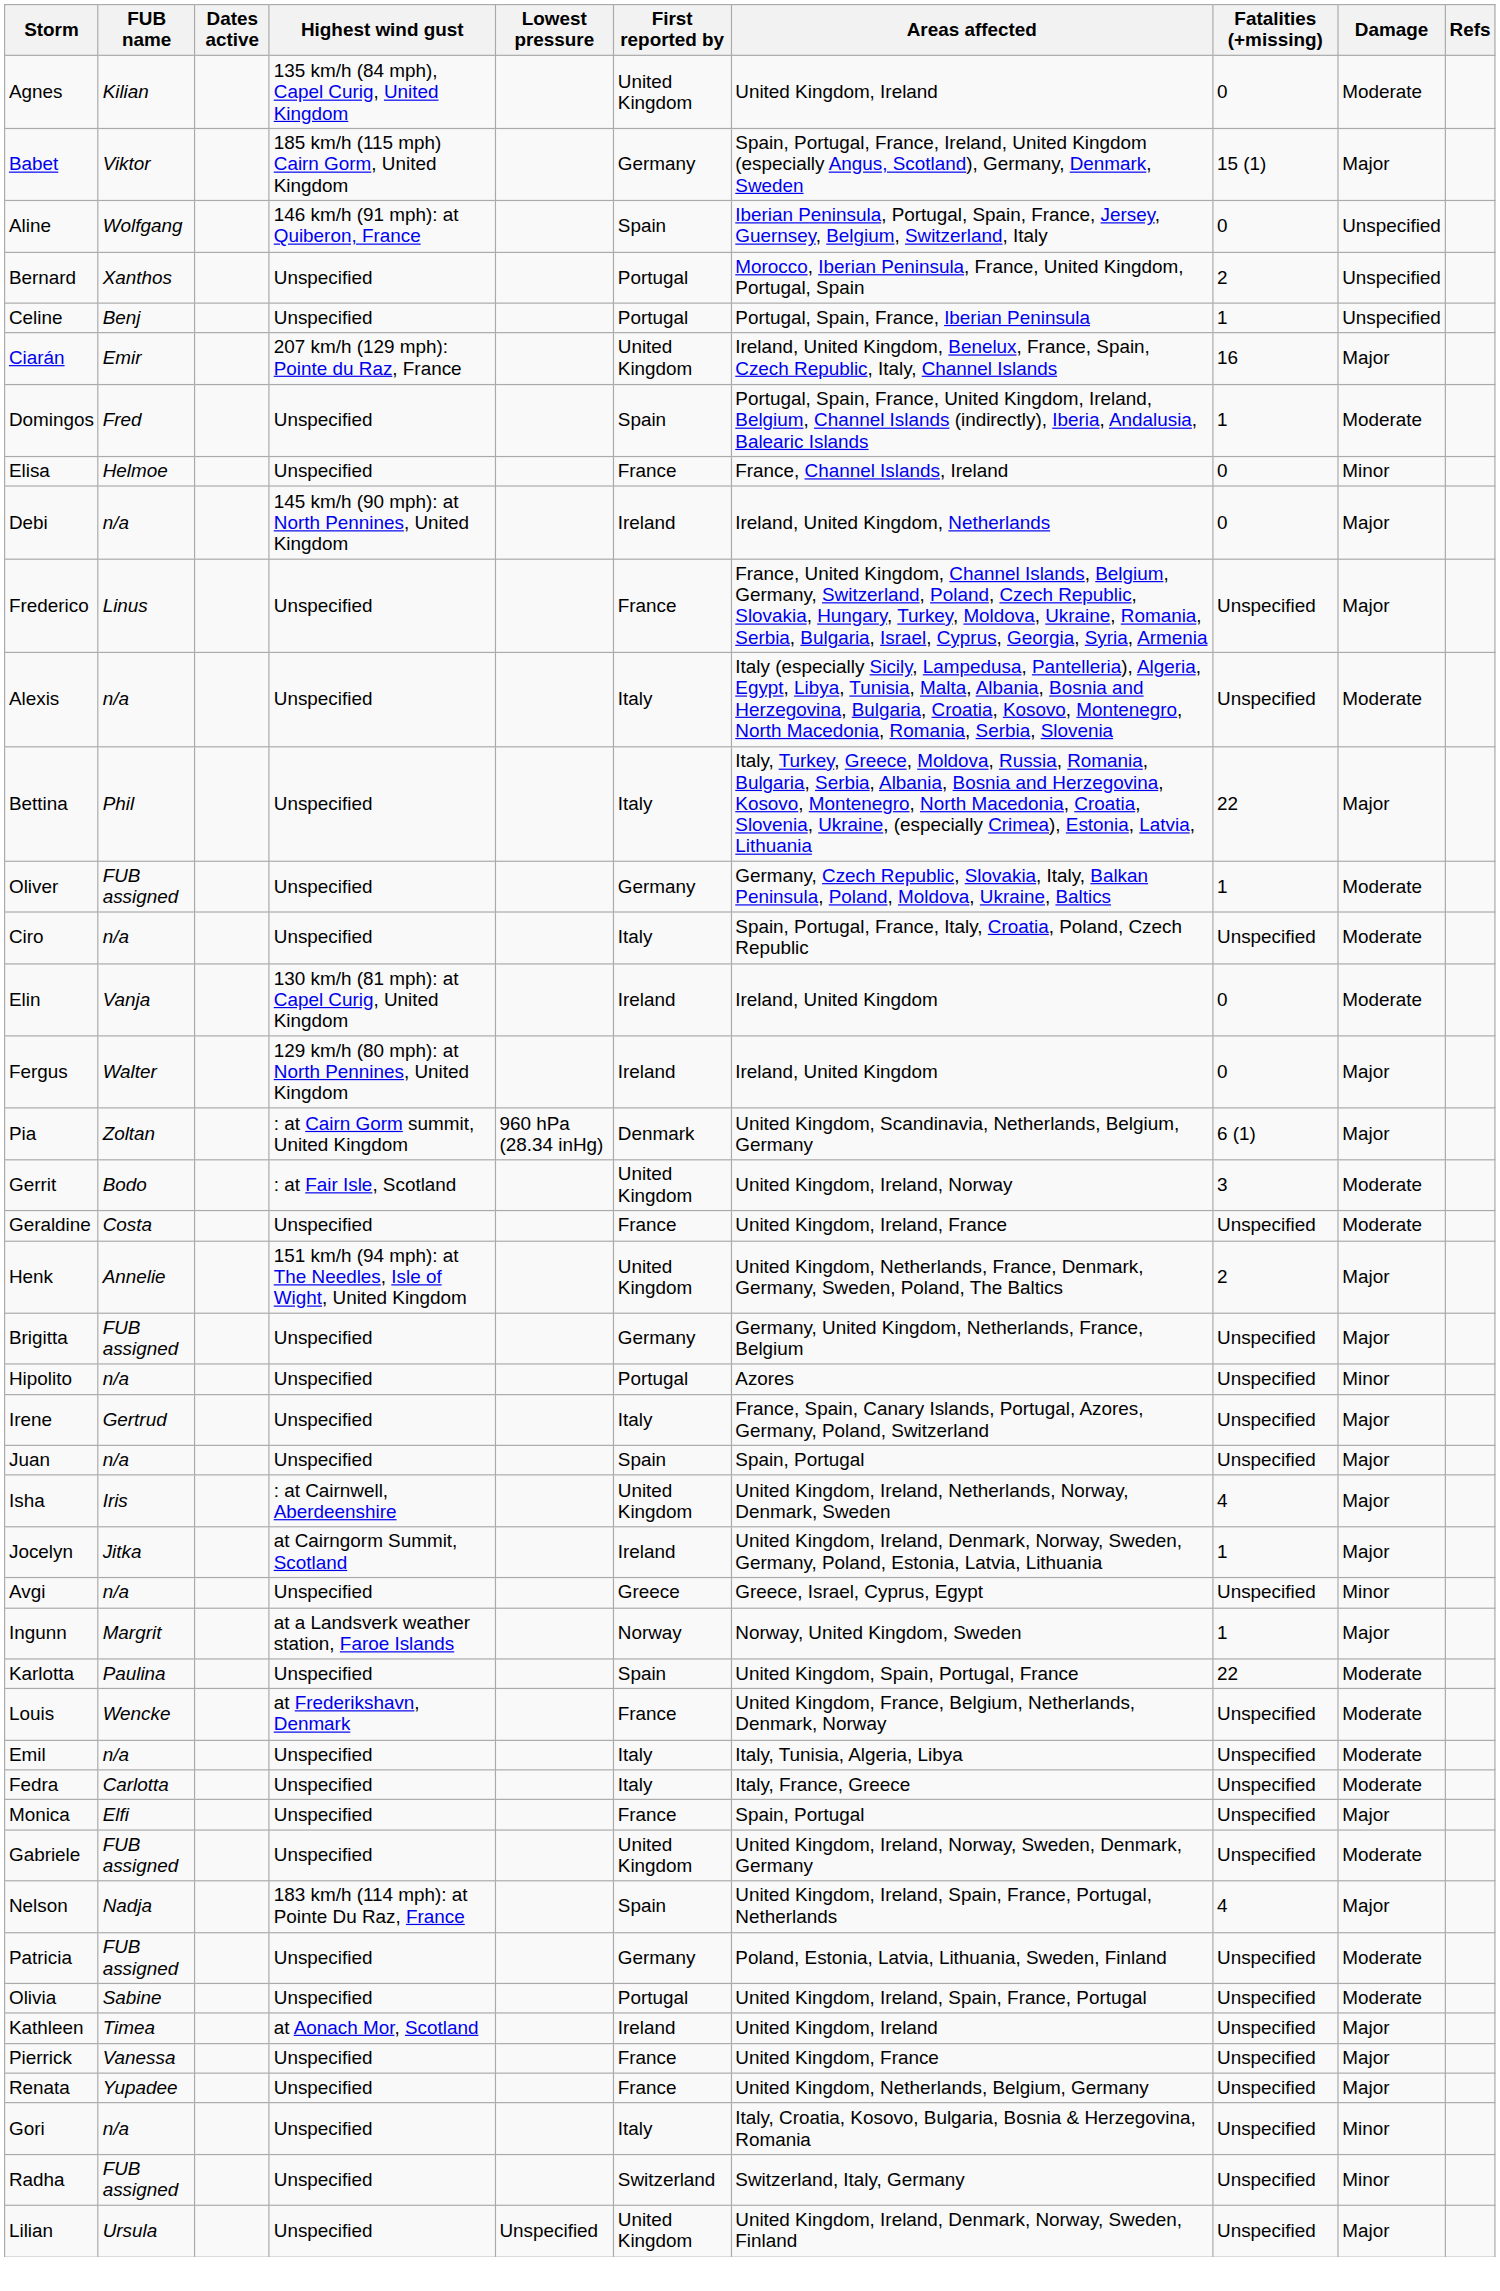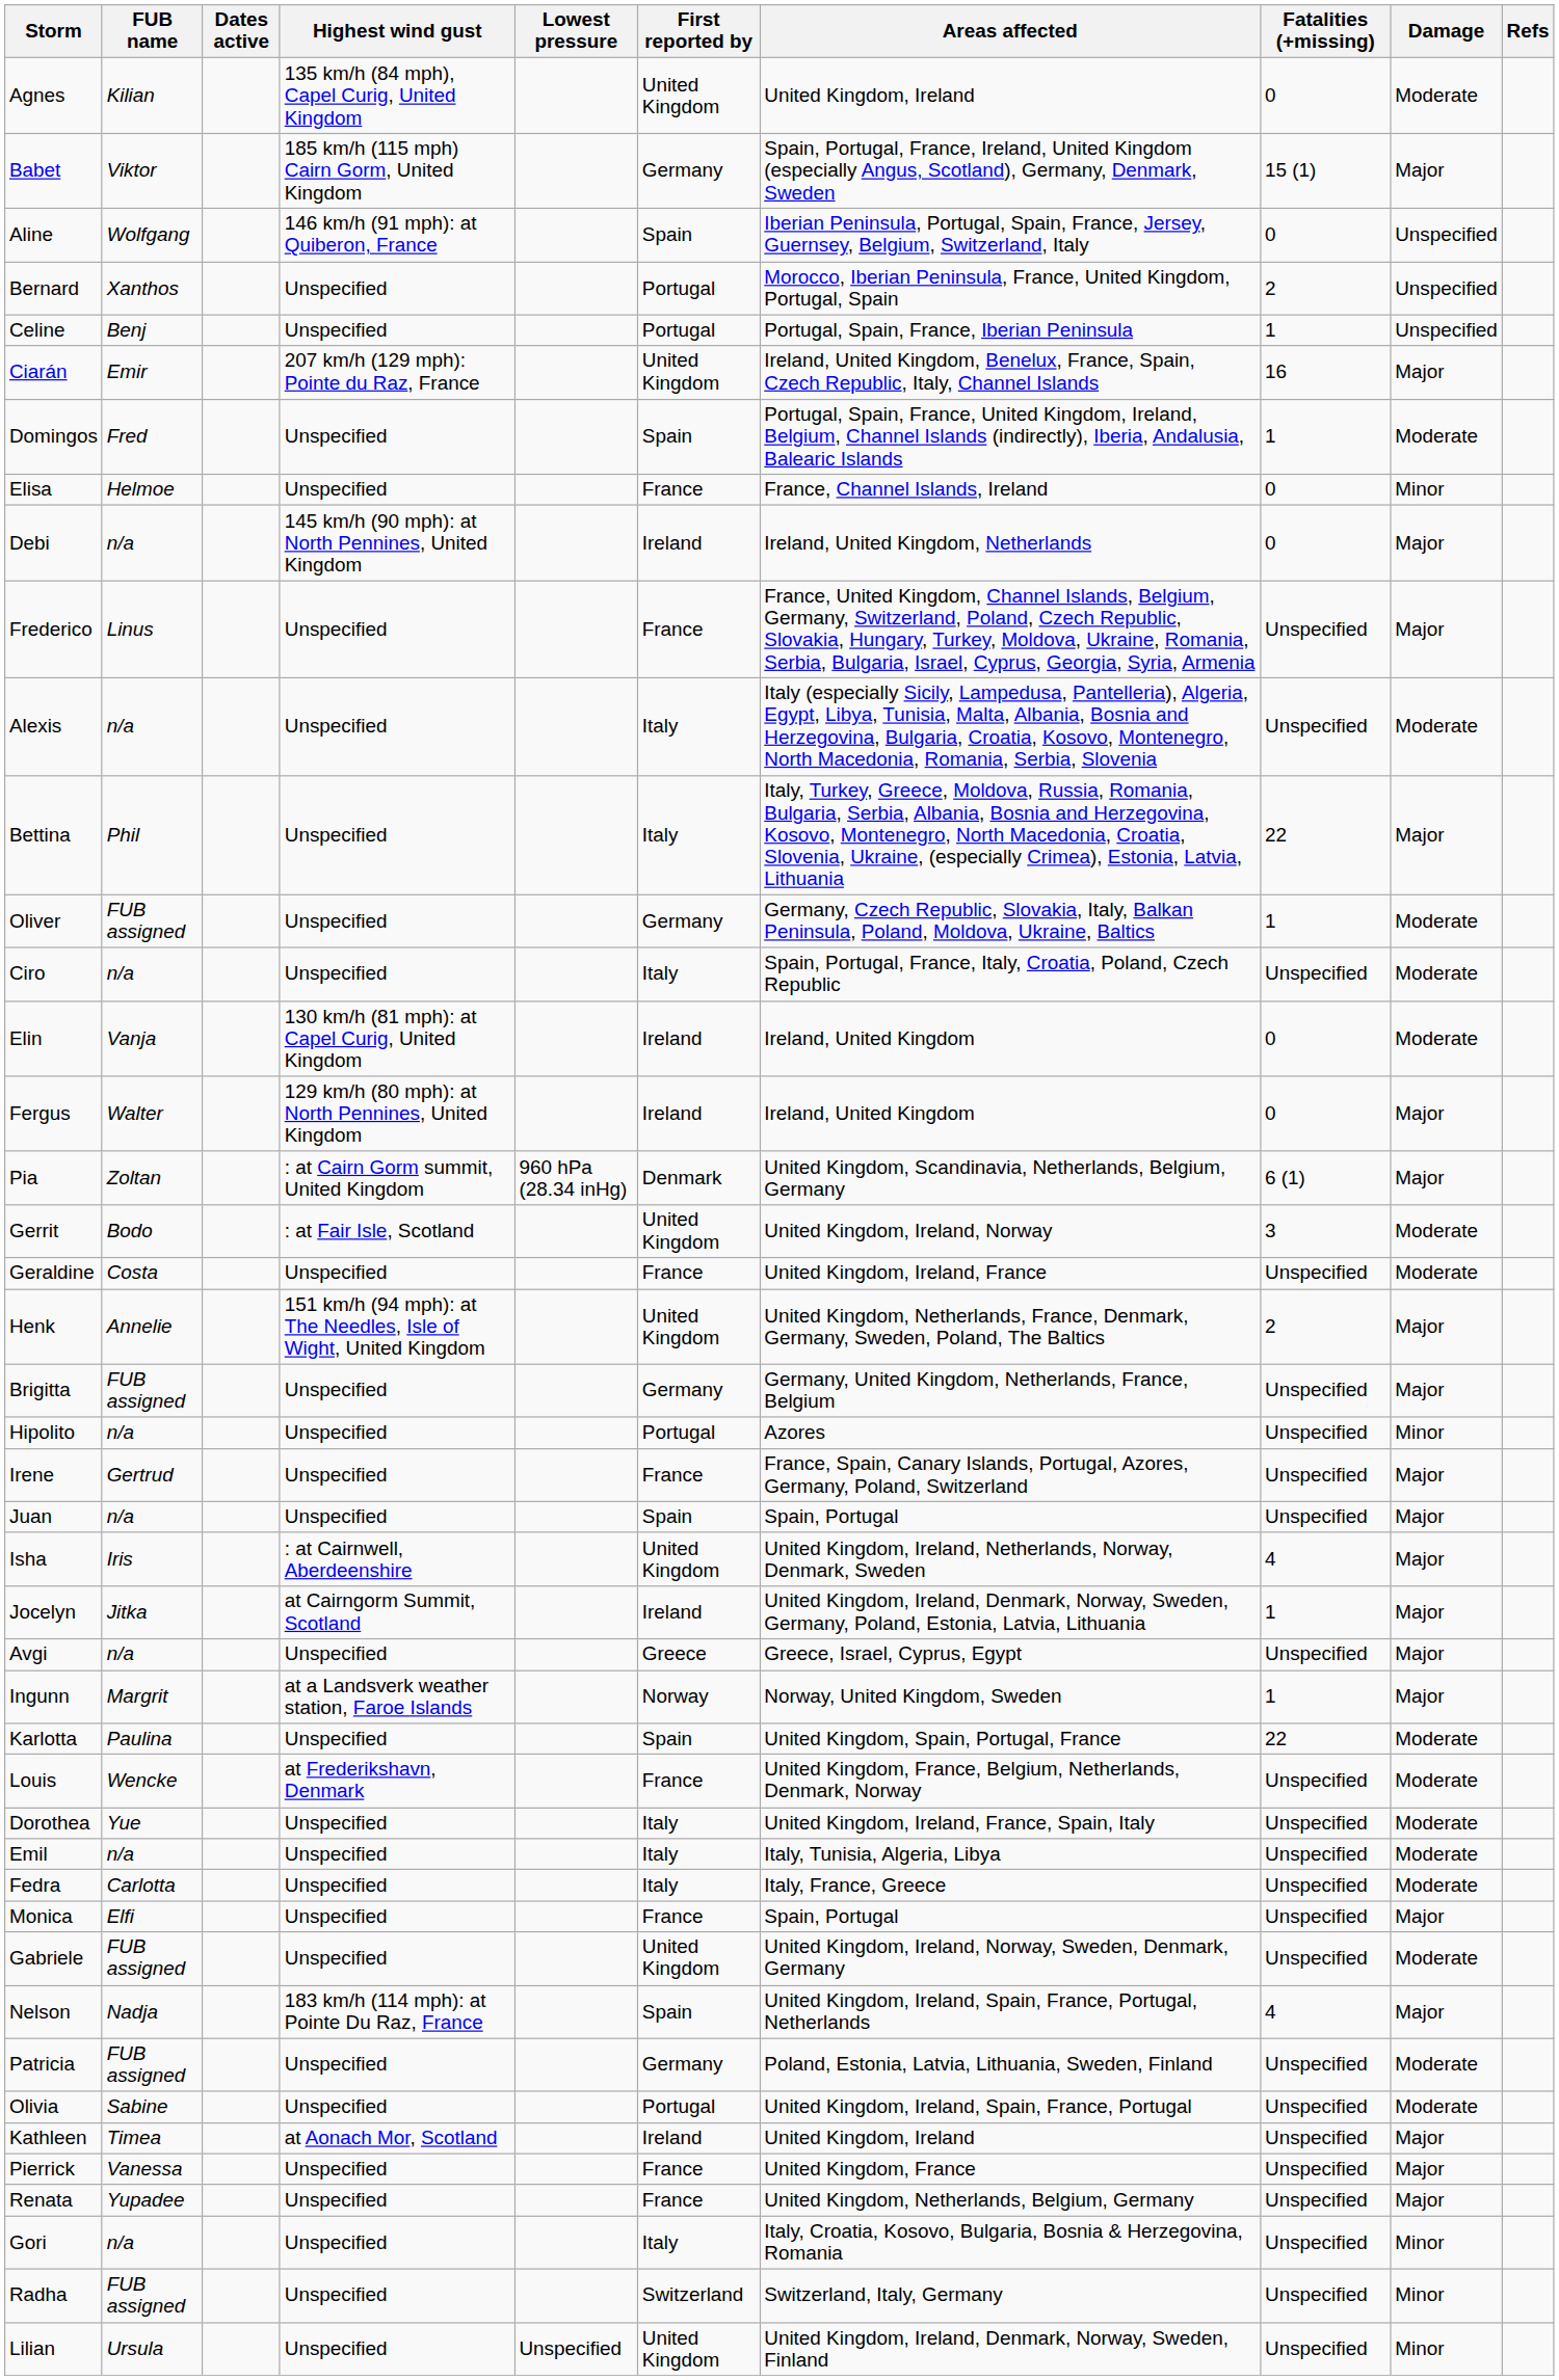Irene | First reported by: Italy -> France
Avgi | Damage: Minor -> Major
+ row: Dorothea | Yue | Unspecified | Italy | United Kingdom, Ireland, France, Spain, Italy | Unspecified | Moderate
Lilian | Damage: Major -> Minor
